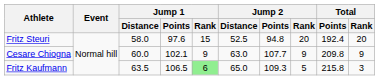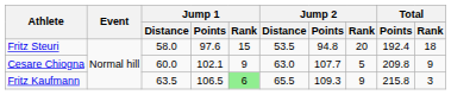Fritz Steuri | Jump 2 / Distance: 52.5 -> 53.5
Fritz Steuri | Total / Rank: 20 -> 18
Cesare Chiogna | Jump 2 / Rank: 9 -> 5
Fritz Kaufmann | Jump 2 / Distance: 65.0 -> 65.5
Fritz Kaufmann | Jump 2 / Rank: 5 -> 9
